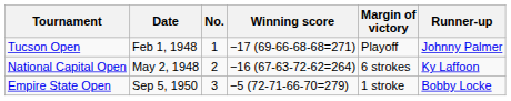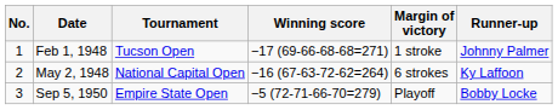columns swapped: No. <-> Tournament
Feb 1, 1948 | Margin of victory: Playoff -> 1 stroke
Sep 5, 1950 | Margin of victory: 1 stroke -> Playoff
